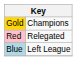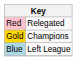rows swapped: Gold <-> Red
